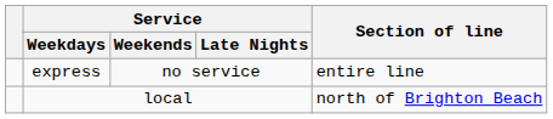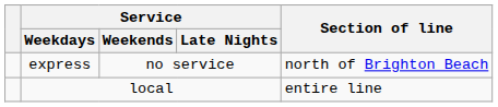express | Section of line: entire line -> north of Brighton Beach
local | Section of line: north of Brighton Beach -> entire line
